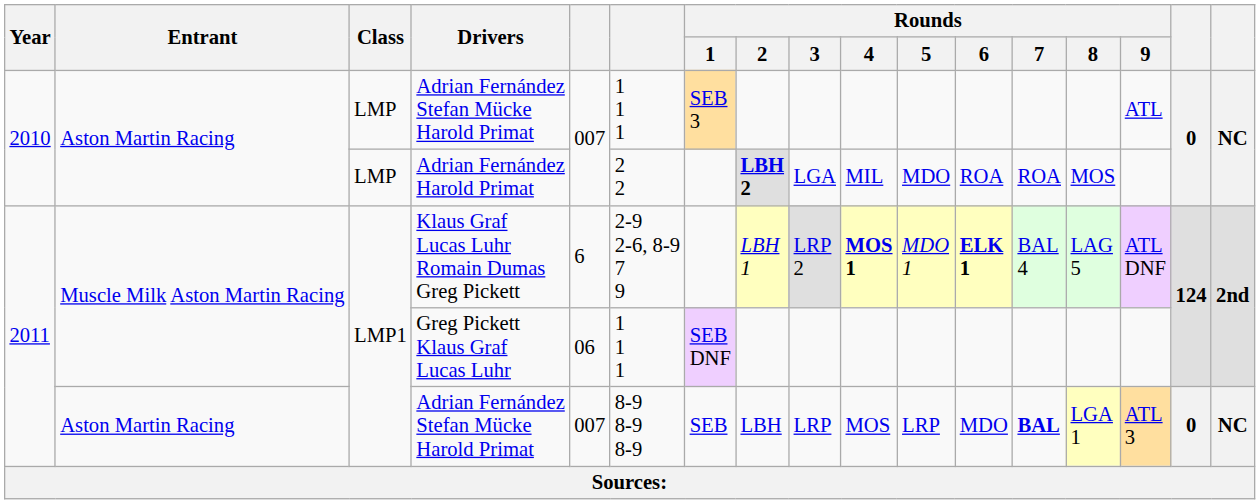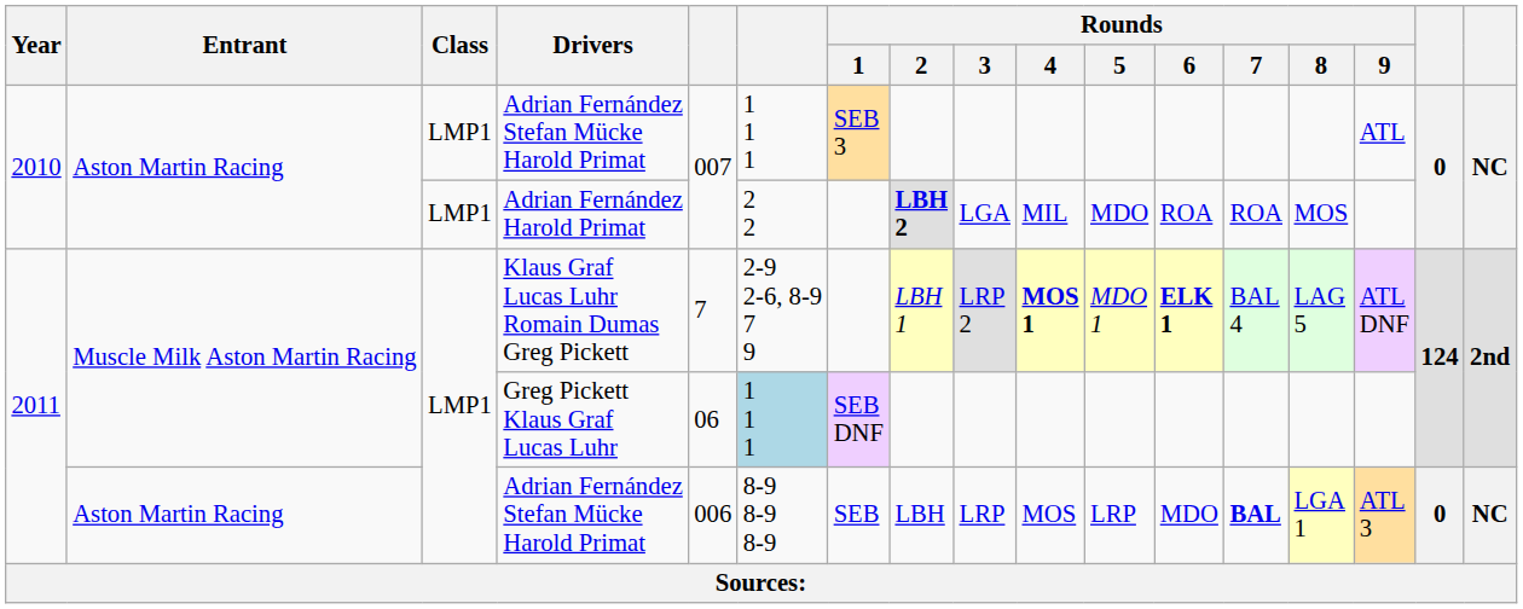2010 / Adrian Fernández Stefan Mücke Harold Primat | Class: LMP -> LMP1
Adrian Fernández Harold Primat | Class: LMP -> LMP1
Klaus Graf Lucas Luhr Romain Dumas Greg Pickett | column 5: 6 -> 7
Greg Pickett Klaus Graf Lucas Luhr | column 6: no background -> lightblue background
2011 / Adrian Fernández Stefan Mücke Harold Primat | column 5: 007 -> 006
